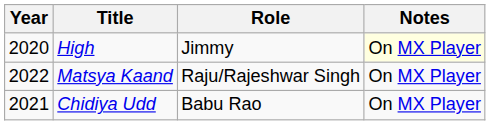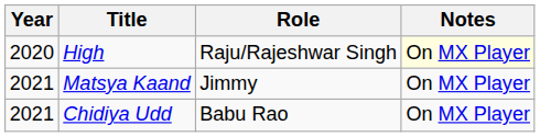High | Role: Jimmy -> Raju/Rajeshwar Singh
Matsya Kaand | Year: 2022 -> 2021
Matsya Kaand | Role: Raju/Rajeshwar Singh -> Jimmy
